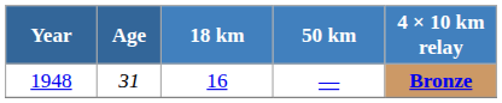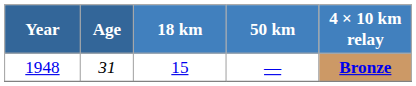1948 | 18 km: 16 -> 15
